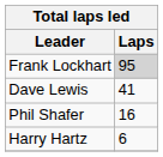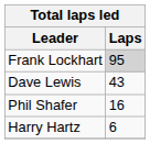Dave Lewis | Laps: 41 -> 43
